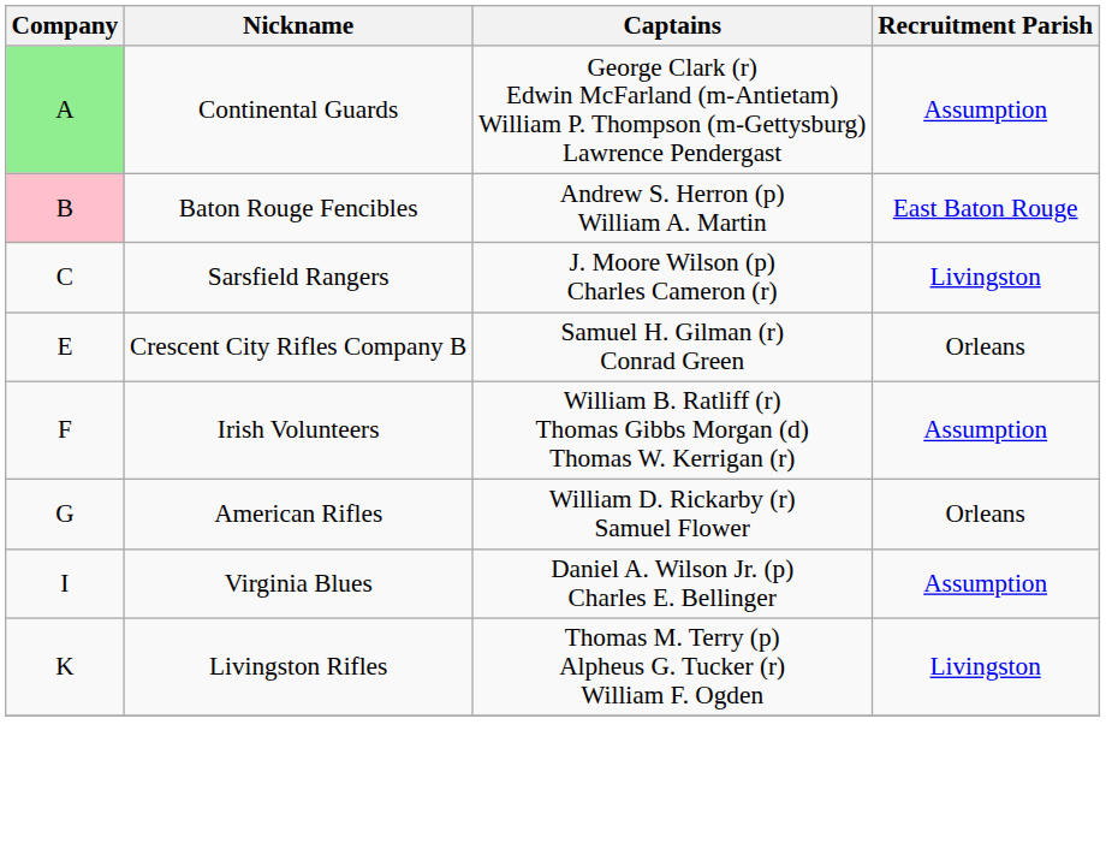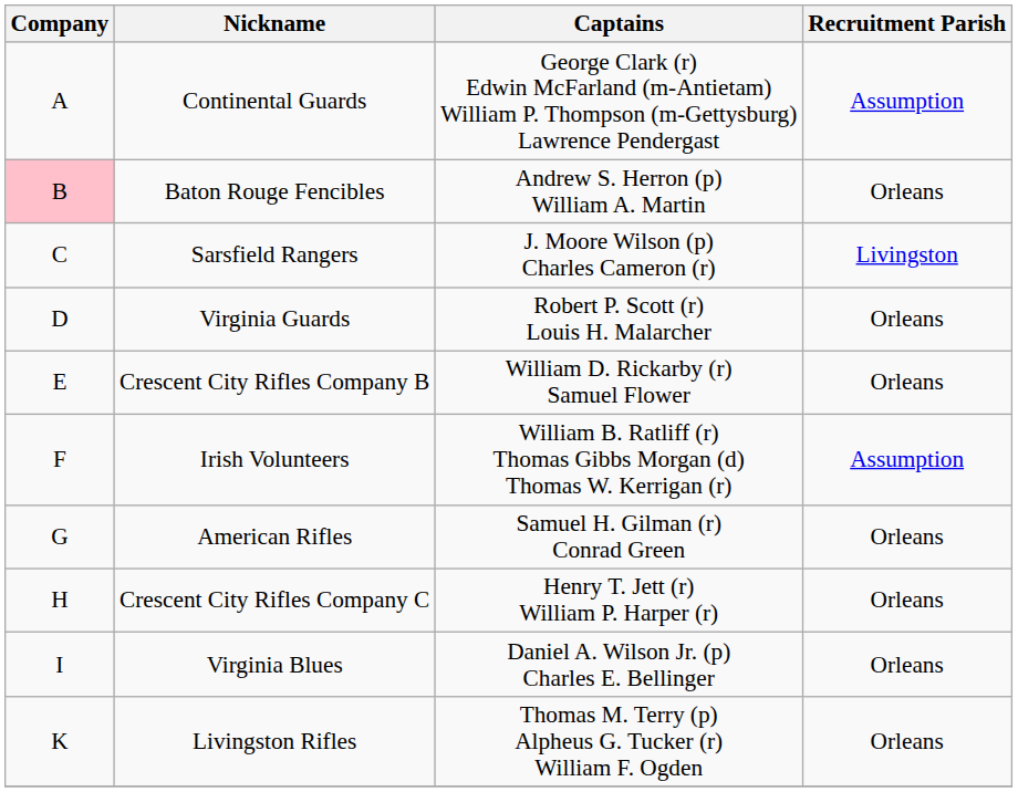Continental Guards | Company: lightgreen background -> no background
Baton Rouge Fencibles | Recruitment Parish: East Baton Rouge -> Orleans
+ row: D | Virginia Guards | Robert P. Scott (r) Louis H. Malarcher | Orleans
Crescent City Rifles Company B | Captains: Samuel H. Gilman (r) Conrad Green -> William D. Rickarby (r) Samuel Flower
American Rifles | Captains: William D. Rickarby (r) Samuel Flower -> Samuel H. Gilman (r) Conrad Green
+ row: H | Crescent City Rifles Company C | Henry T. Jett (r) William P. Harper (r) | Orleans
Virginia Blues | Recruitment Parish: Assumption -> Orleans
Livingston Rifles | Recruitment Parish: Livingston -> Orleans
